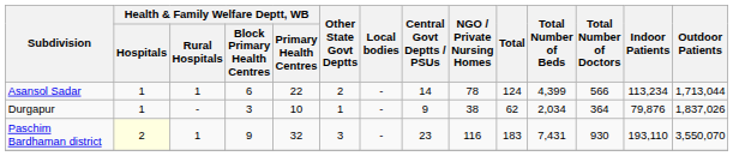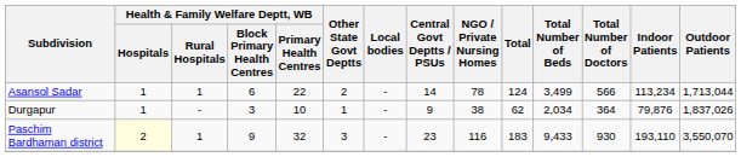Asansol Sadar | Total Number of Beds: 4,399 -> 3,499
Paschim Bardhaman district | Total Number of Beds: 7,431 -> 9,433
